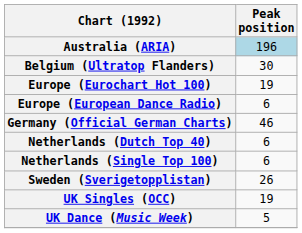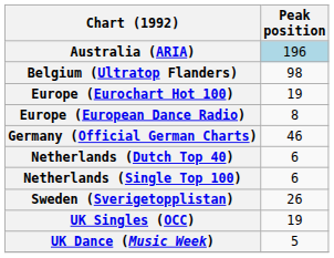Belgium (Ultratop Flanders) | Peak position: 30 -> 98
Europe (European Dance Radio) | Peak position: 6 -> 8
